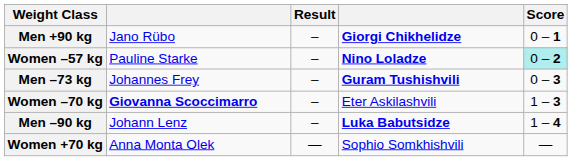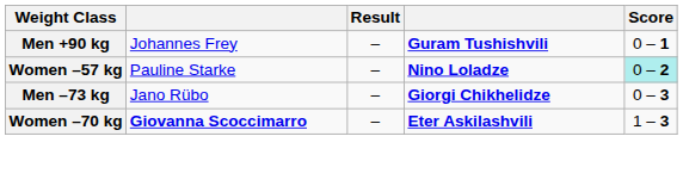Men +90 kg | column 2: Jano Rübo -> Johannes Frey
Men +90 kg | column 4: Giorgi Chikhelidze -> Guram Tushishvili
Men –73 kg | column 2: Johannes Frey -> Jano Rübo
Men –73 kg | column 4: Guram Tushishvili -> Giorgi Chikhelidze
Women –70 kg | column 4: normal -> bold
- row: Men –90 kg | Johann Lenz | – | Luka Babutsidze | 1 – 4
- row: Women +70 kg | Anna Monta Olek | — | Sophio Somkhishvili | —
